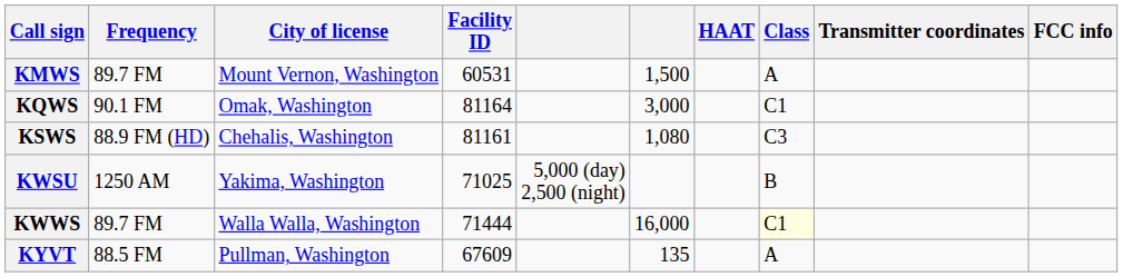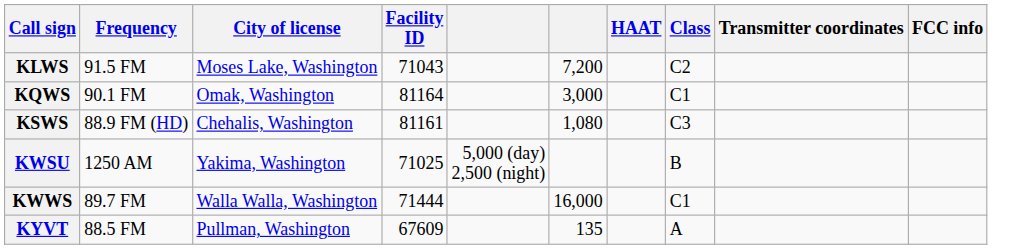+ row: KLWS | 91.5 FM | Moses Lake, Washington | 71043 | 7,200 | C2
- row: KMWS | 89.7 FM | Mount Vernon, Washington | 60531 | 1,500 | A
KWWS | Class: lightyellow background -> no background
